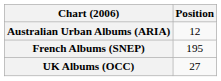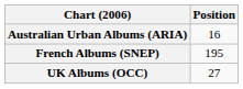Australian Urban Albums (ARIA) | Position: 12 -> 16
